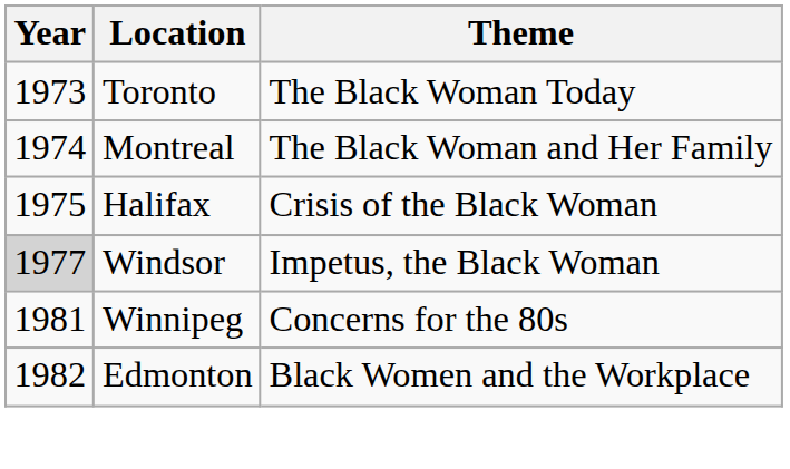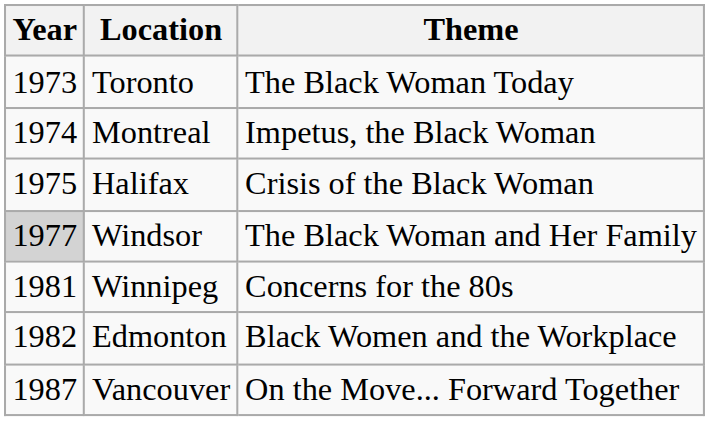Montreal | Theme: The Black Woman and Her Family -> Impetus, the Black Woman
Windsor | Theme: Impetus, the Black Woman -> The Black Woman and Her Family
+ row: 1987 | Vancouver | On the Move... Forward Together
